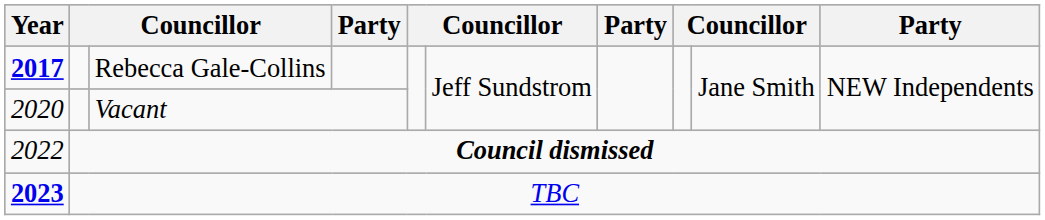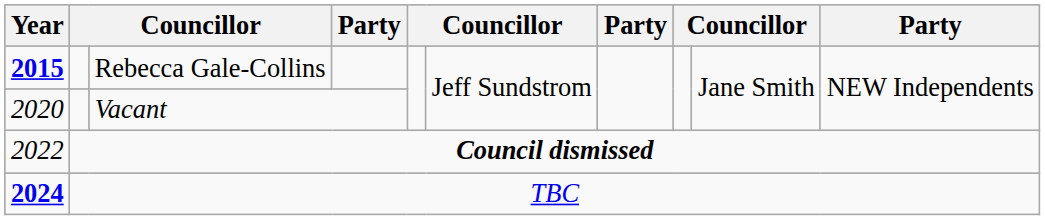Rebecca Gale-Collins | Year: 2017 -> 2015
TBC | Year: 2023 -> 2024
